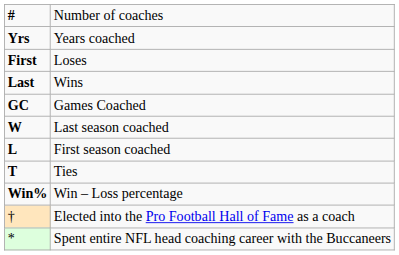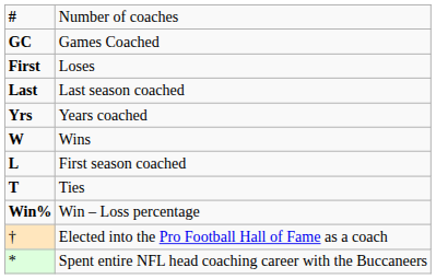rows swapped: Yrs <-> GC
Last | column 2: Wins -> Last season coached
W | column 2: Last season coached -> Wins
